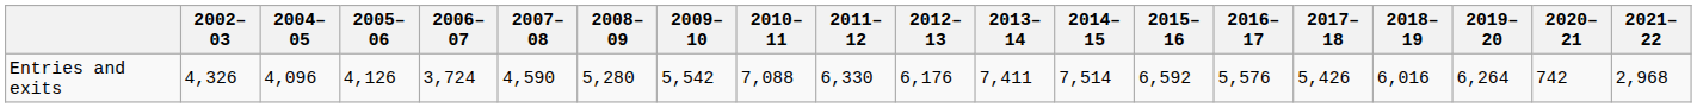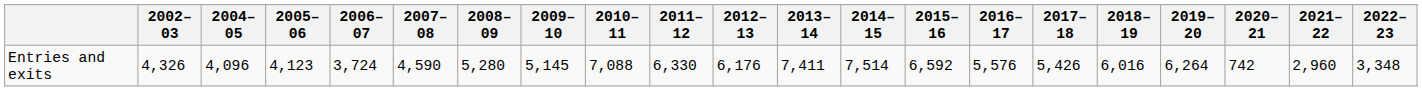+ column: 2022–23 | 3,348
Entries and exits | 2005–06: 4,126 -> 4,123
Entries and exits | 2009–10: 5,542 -> 5,145
Entries and exits | 2021–22: 2,968 -> 2,960
